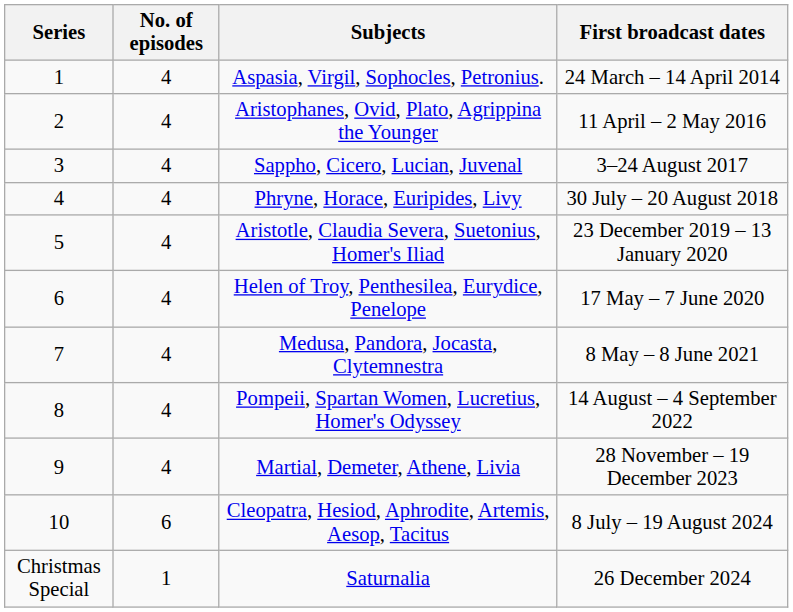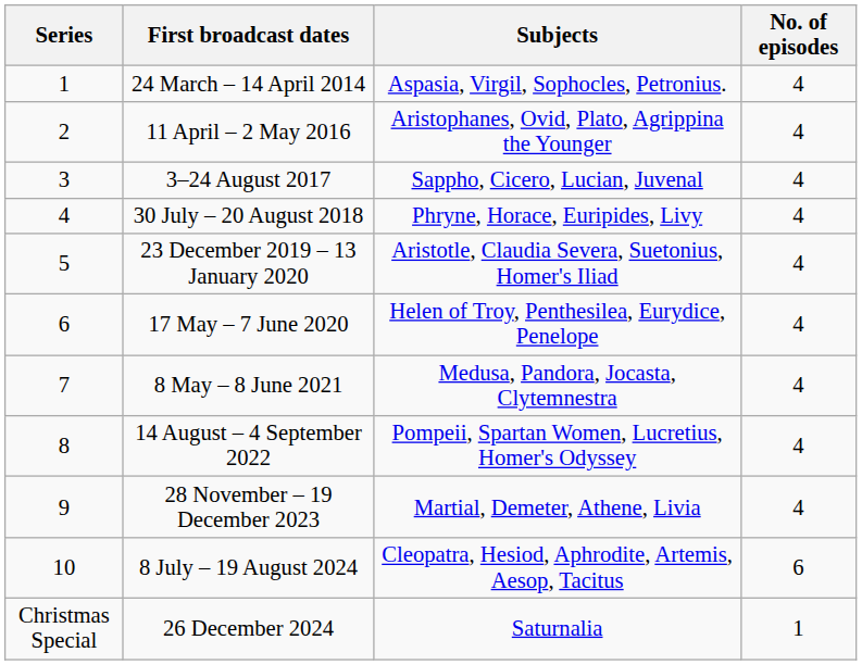columns swapped: No. of episodes <-> First broadcast dates
